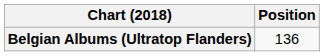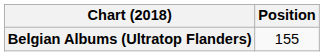Belgian Albums (Ultratop Flanders) | Position: 136 -> 155
